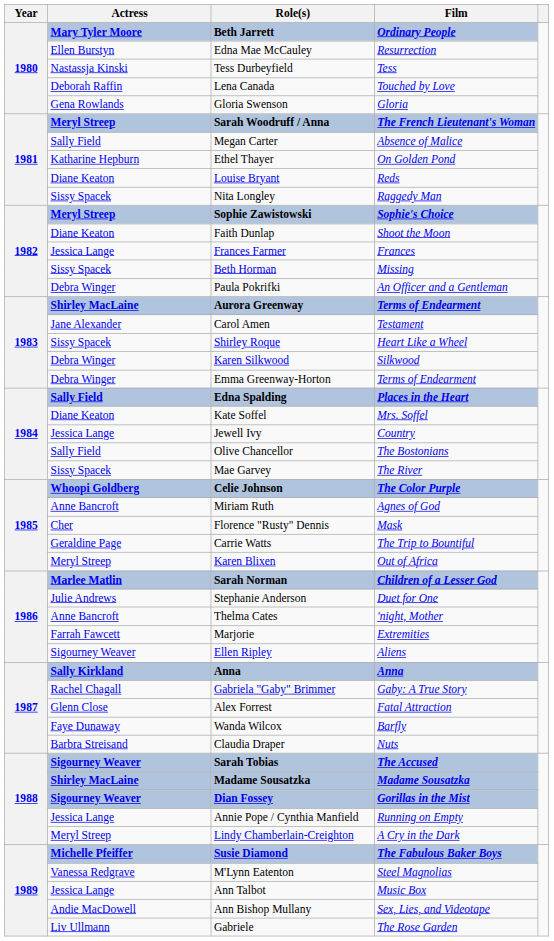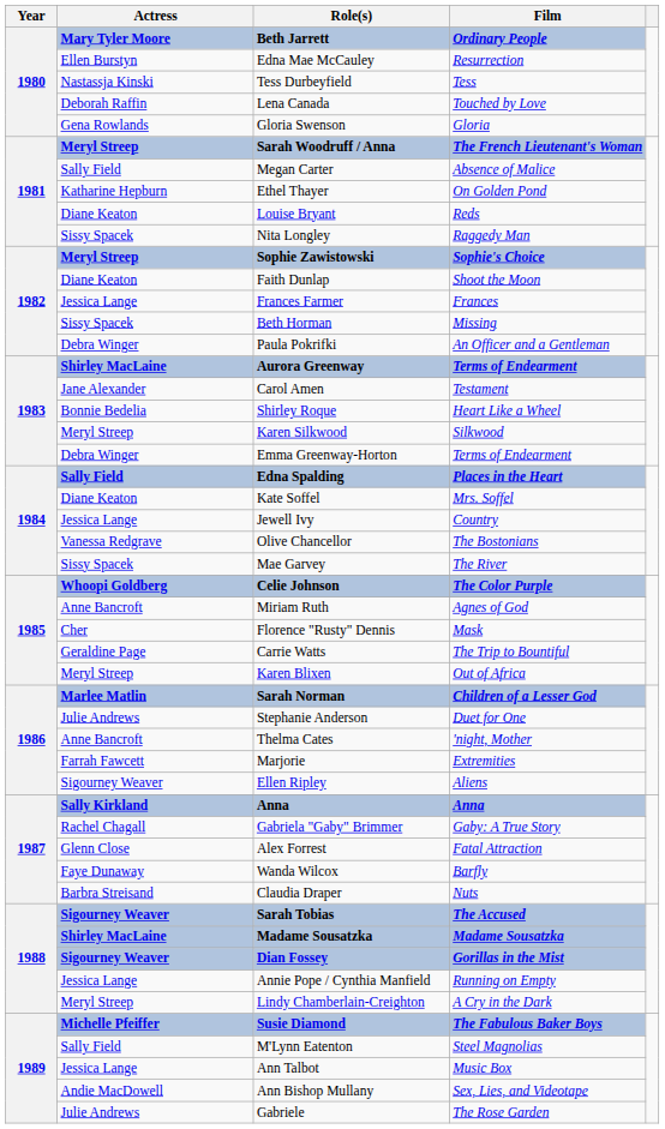Shirley Roque | Actress: Sissy Spacek -> Bonnie Bedelia
Karen Silkwood | Actress: Debra Winger -> Meryl Streep
Olive Chancellor | Actress: Sally Field -> Vanessa Redgrave
M'Lynn Eatenton | Actress: Vanessa Redgrave -> Sally Field
Gabriele | Actress: Liv Ullmann -> Julie Andrews
